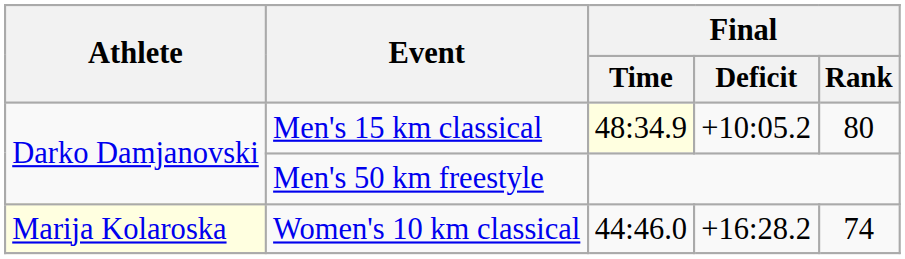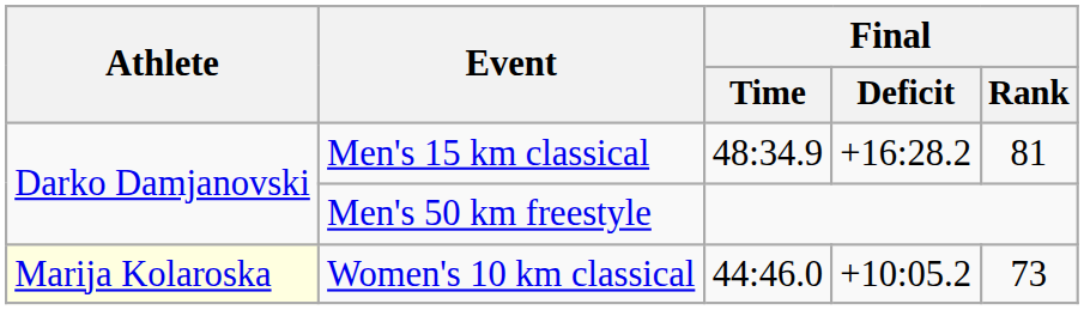Men's 15 km classical | Final / Time: lightyellow background -> no background
Men's 15 km classical | Final / Deficit: +10:05.2 -> +16:28.2
Men's 15 km classical | Final / Rank: 80 -> 81
Women's 10 km classical | Final / Deficit: +16:28.2 -> +10:05.2
Women's 10 km classical | Final / Rank: 74 -> 73
